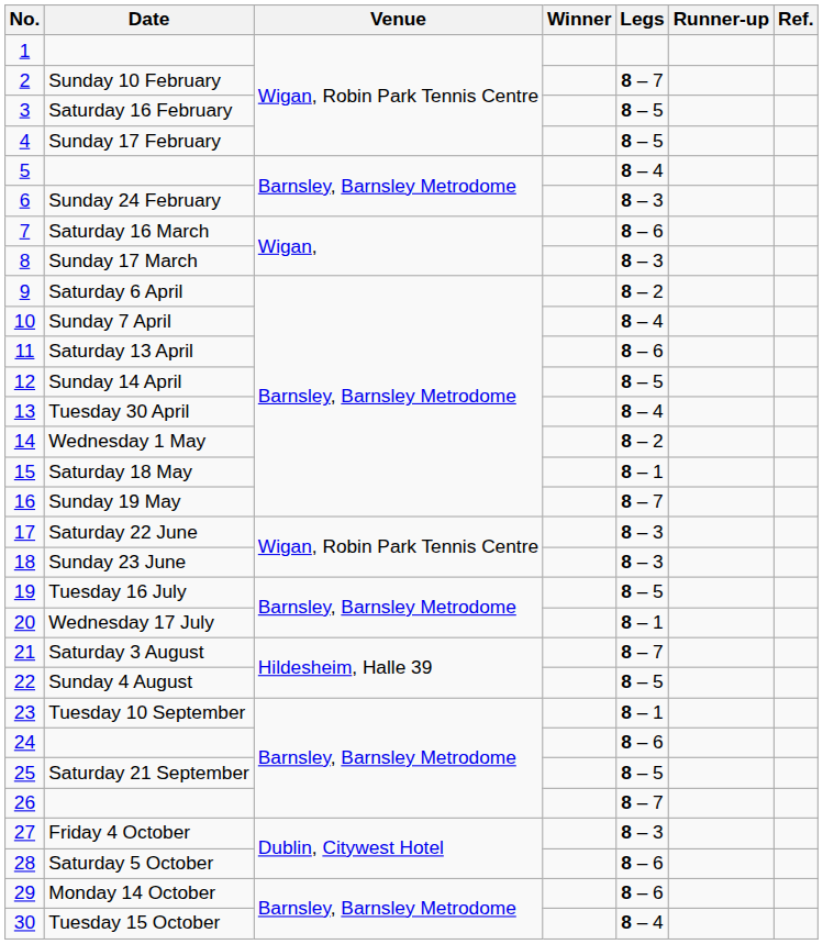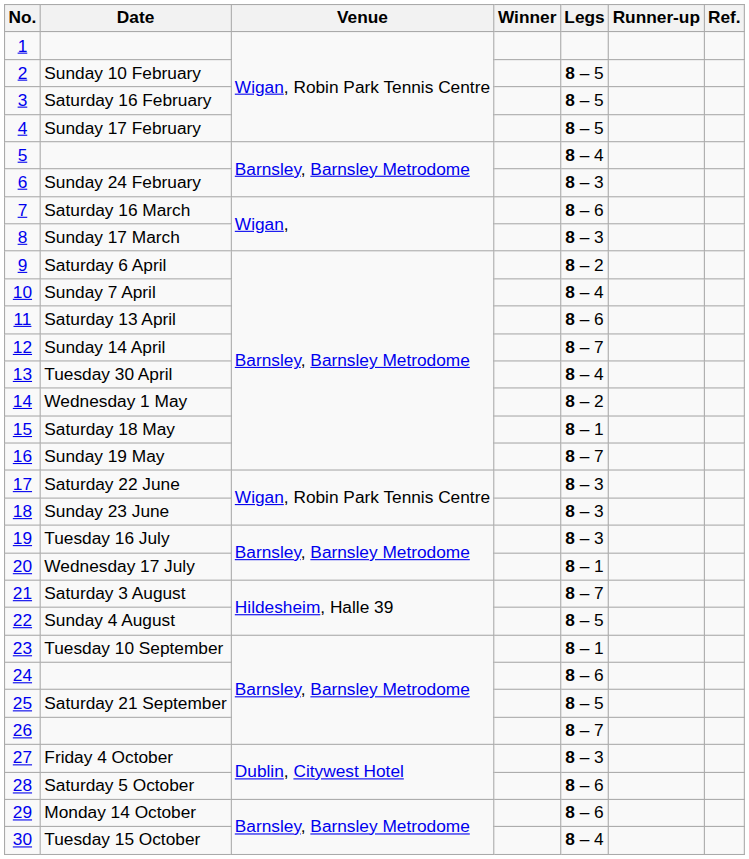Sunday 10 February | Legs: 8 – 7 -> 8 – 5
Sunday 14 April | Legs: 8 – 5 -> 8 – 7
Tuesday 16 July | Legs: 8 – 5 -> 8 – 3
